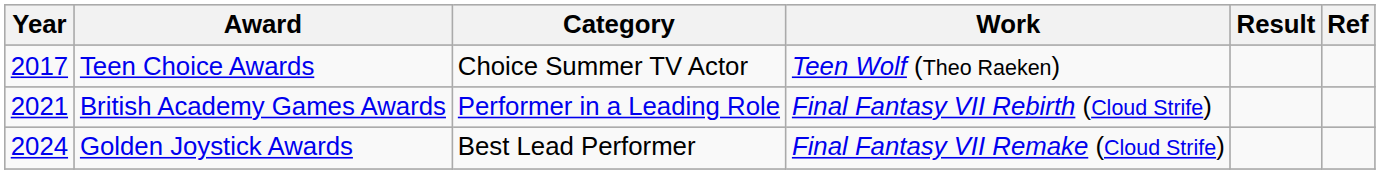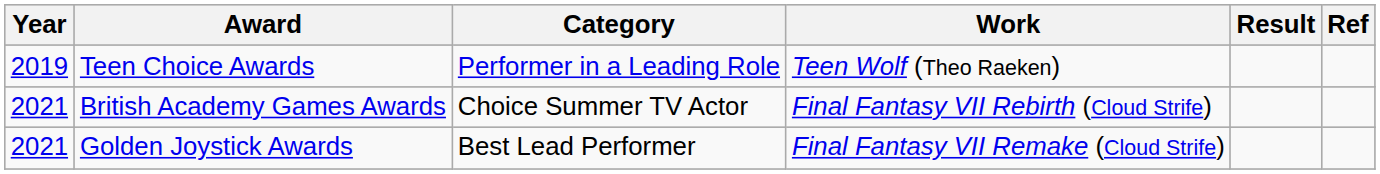Teen Choice Awards | Year: 2017 -> 2019
Teen Choice Awards | Category: Choice Summer TV Actor -> Performer in a Leading Role
British Academy Games Awards | Category: Performer in a Leading Role -> Choice Summer TV Actor
Golden Joystick Awards | Year: 2024 -> 2021
